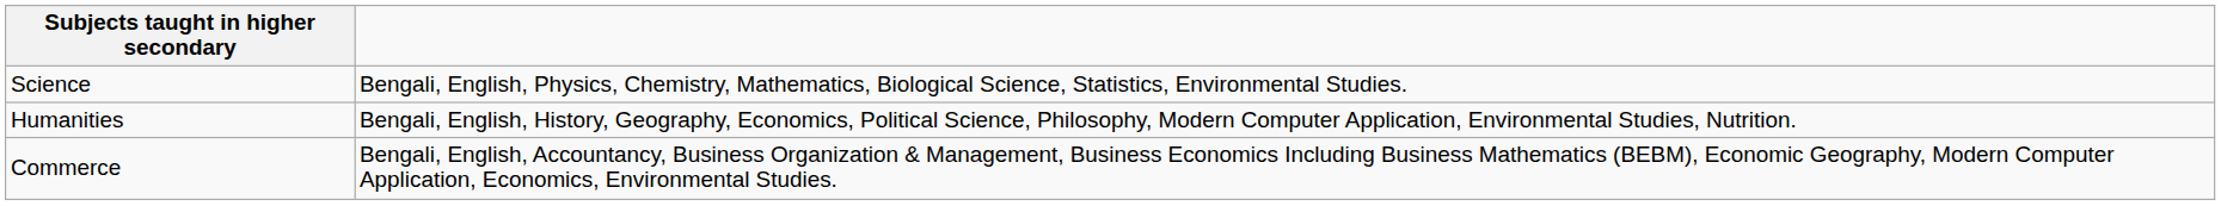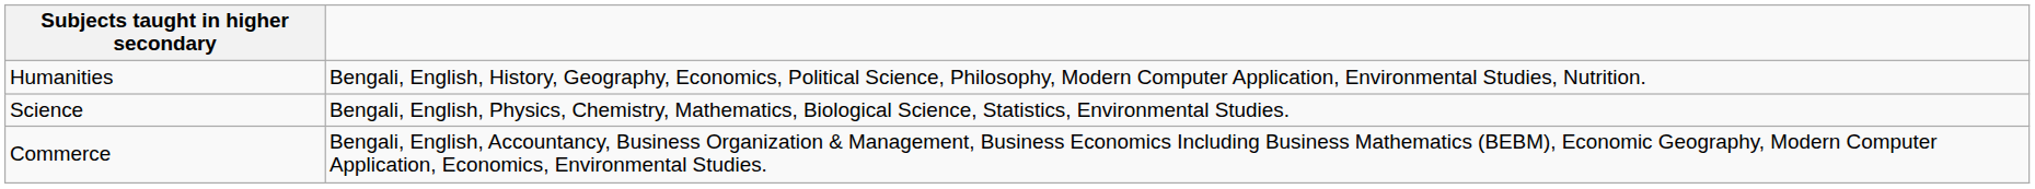rows swapped: Science <-> Humanities
